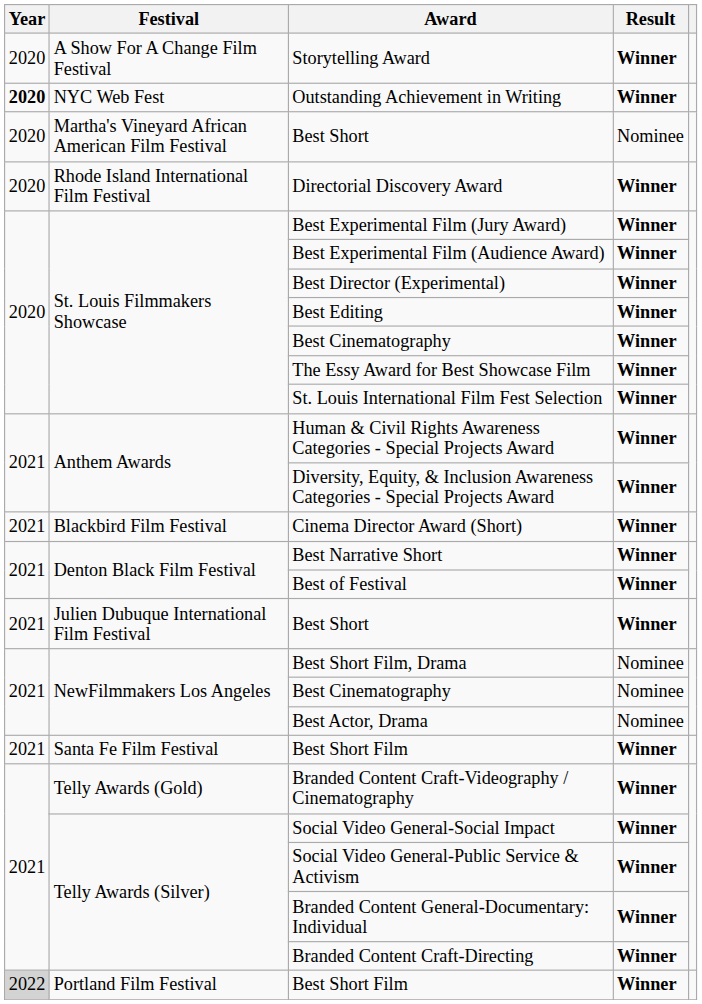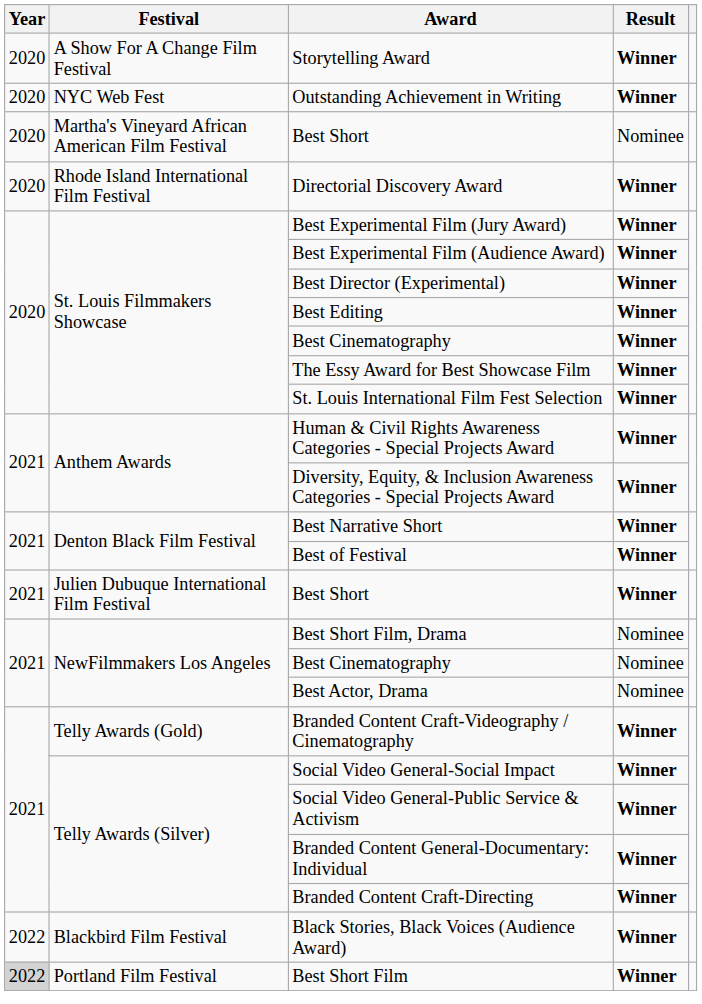Outstanding Achievement in Writing | Year: bold -> normal
- row: 2021 | Blackbird Film Festival | Cinema Director Award (Short) | Winner
- row: 2021 | Santa Fe Film Festival | Best Short Film | Winner
+ row: 2022 | Blackbird Film Festival | Black Stories, Black Voices (Audience Award) | Winner
